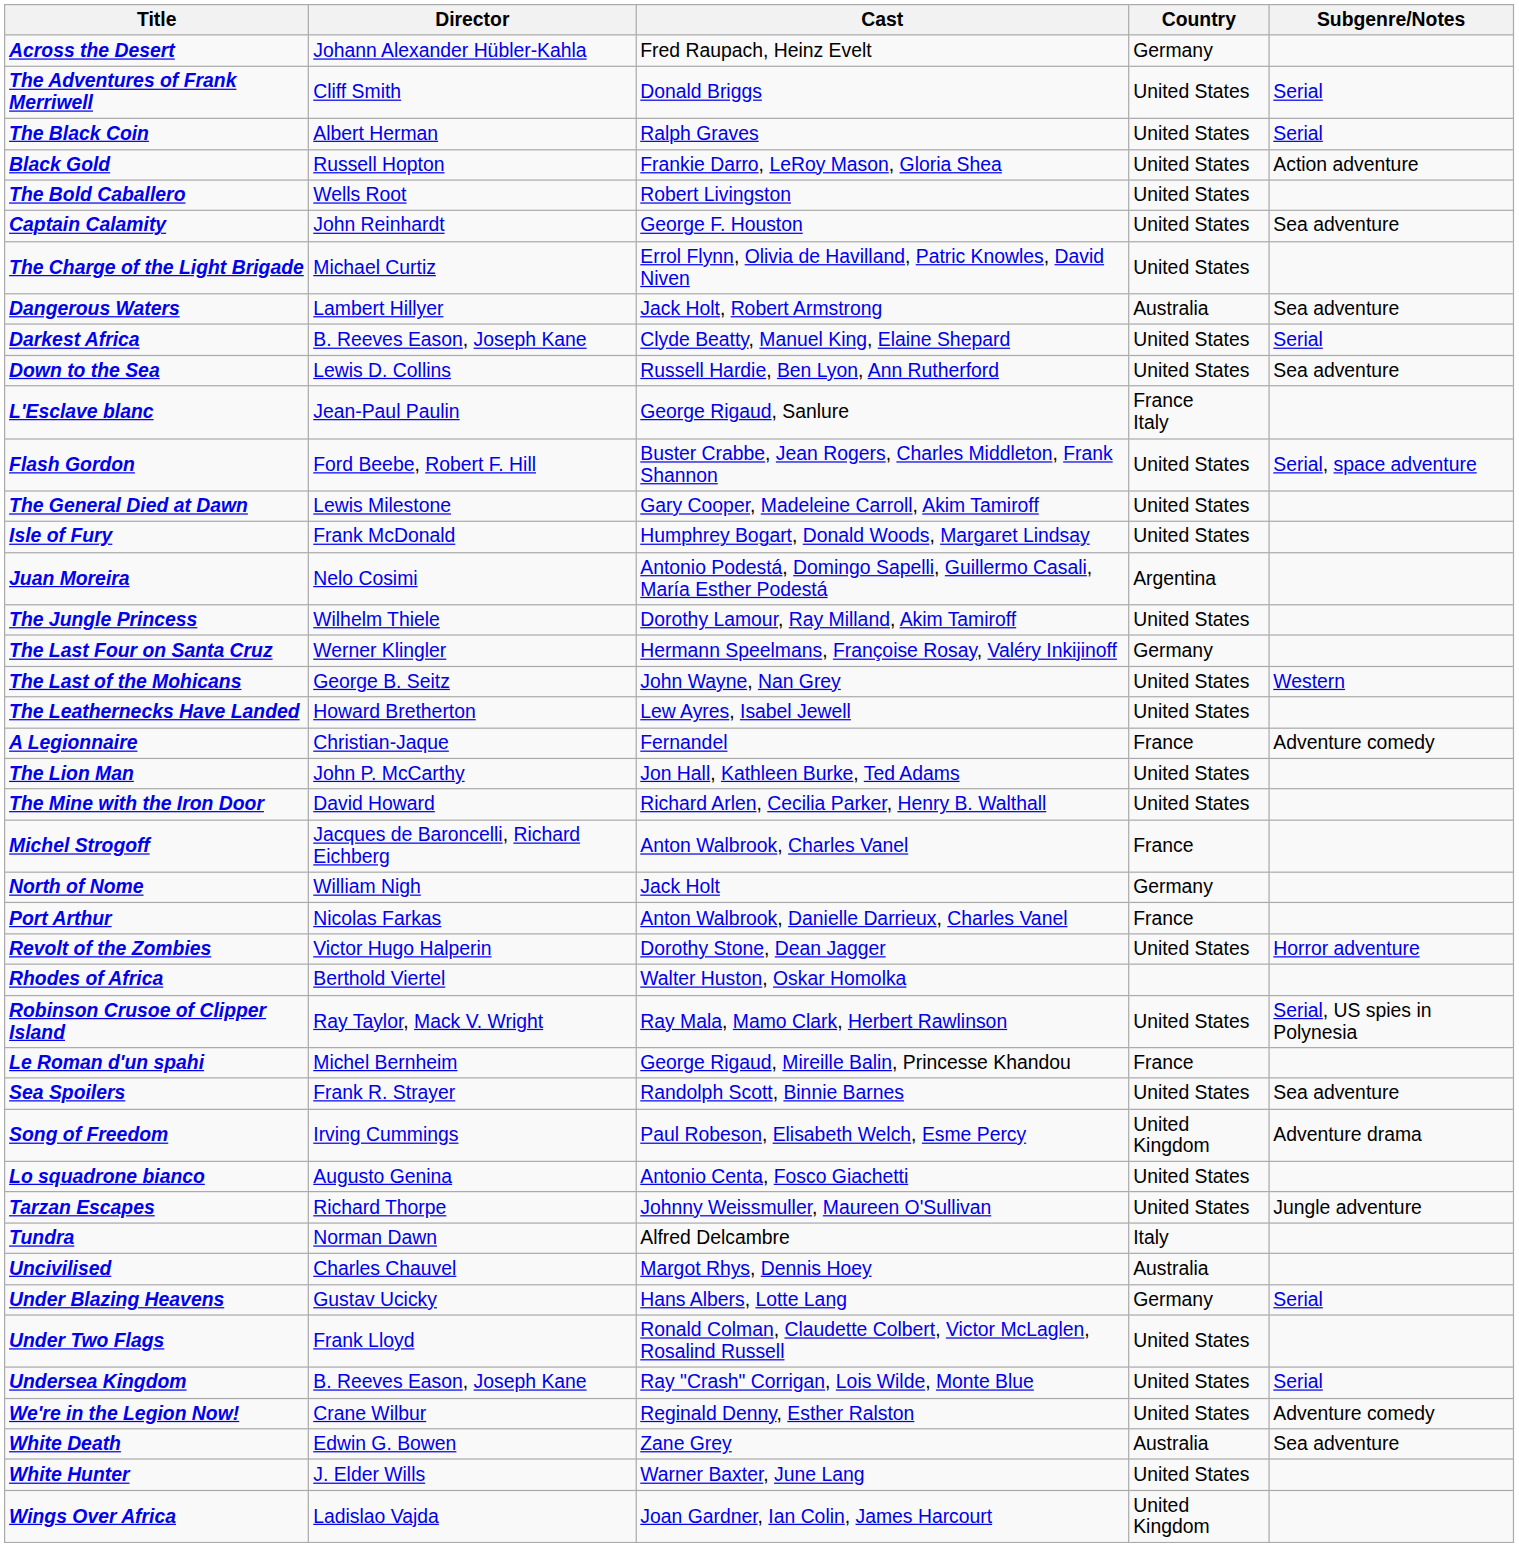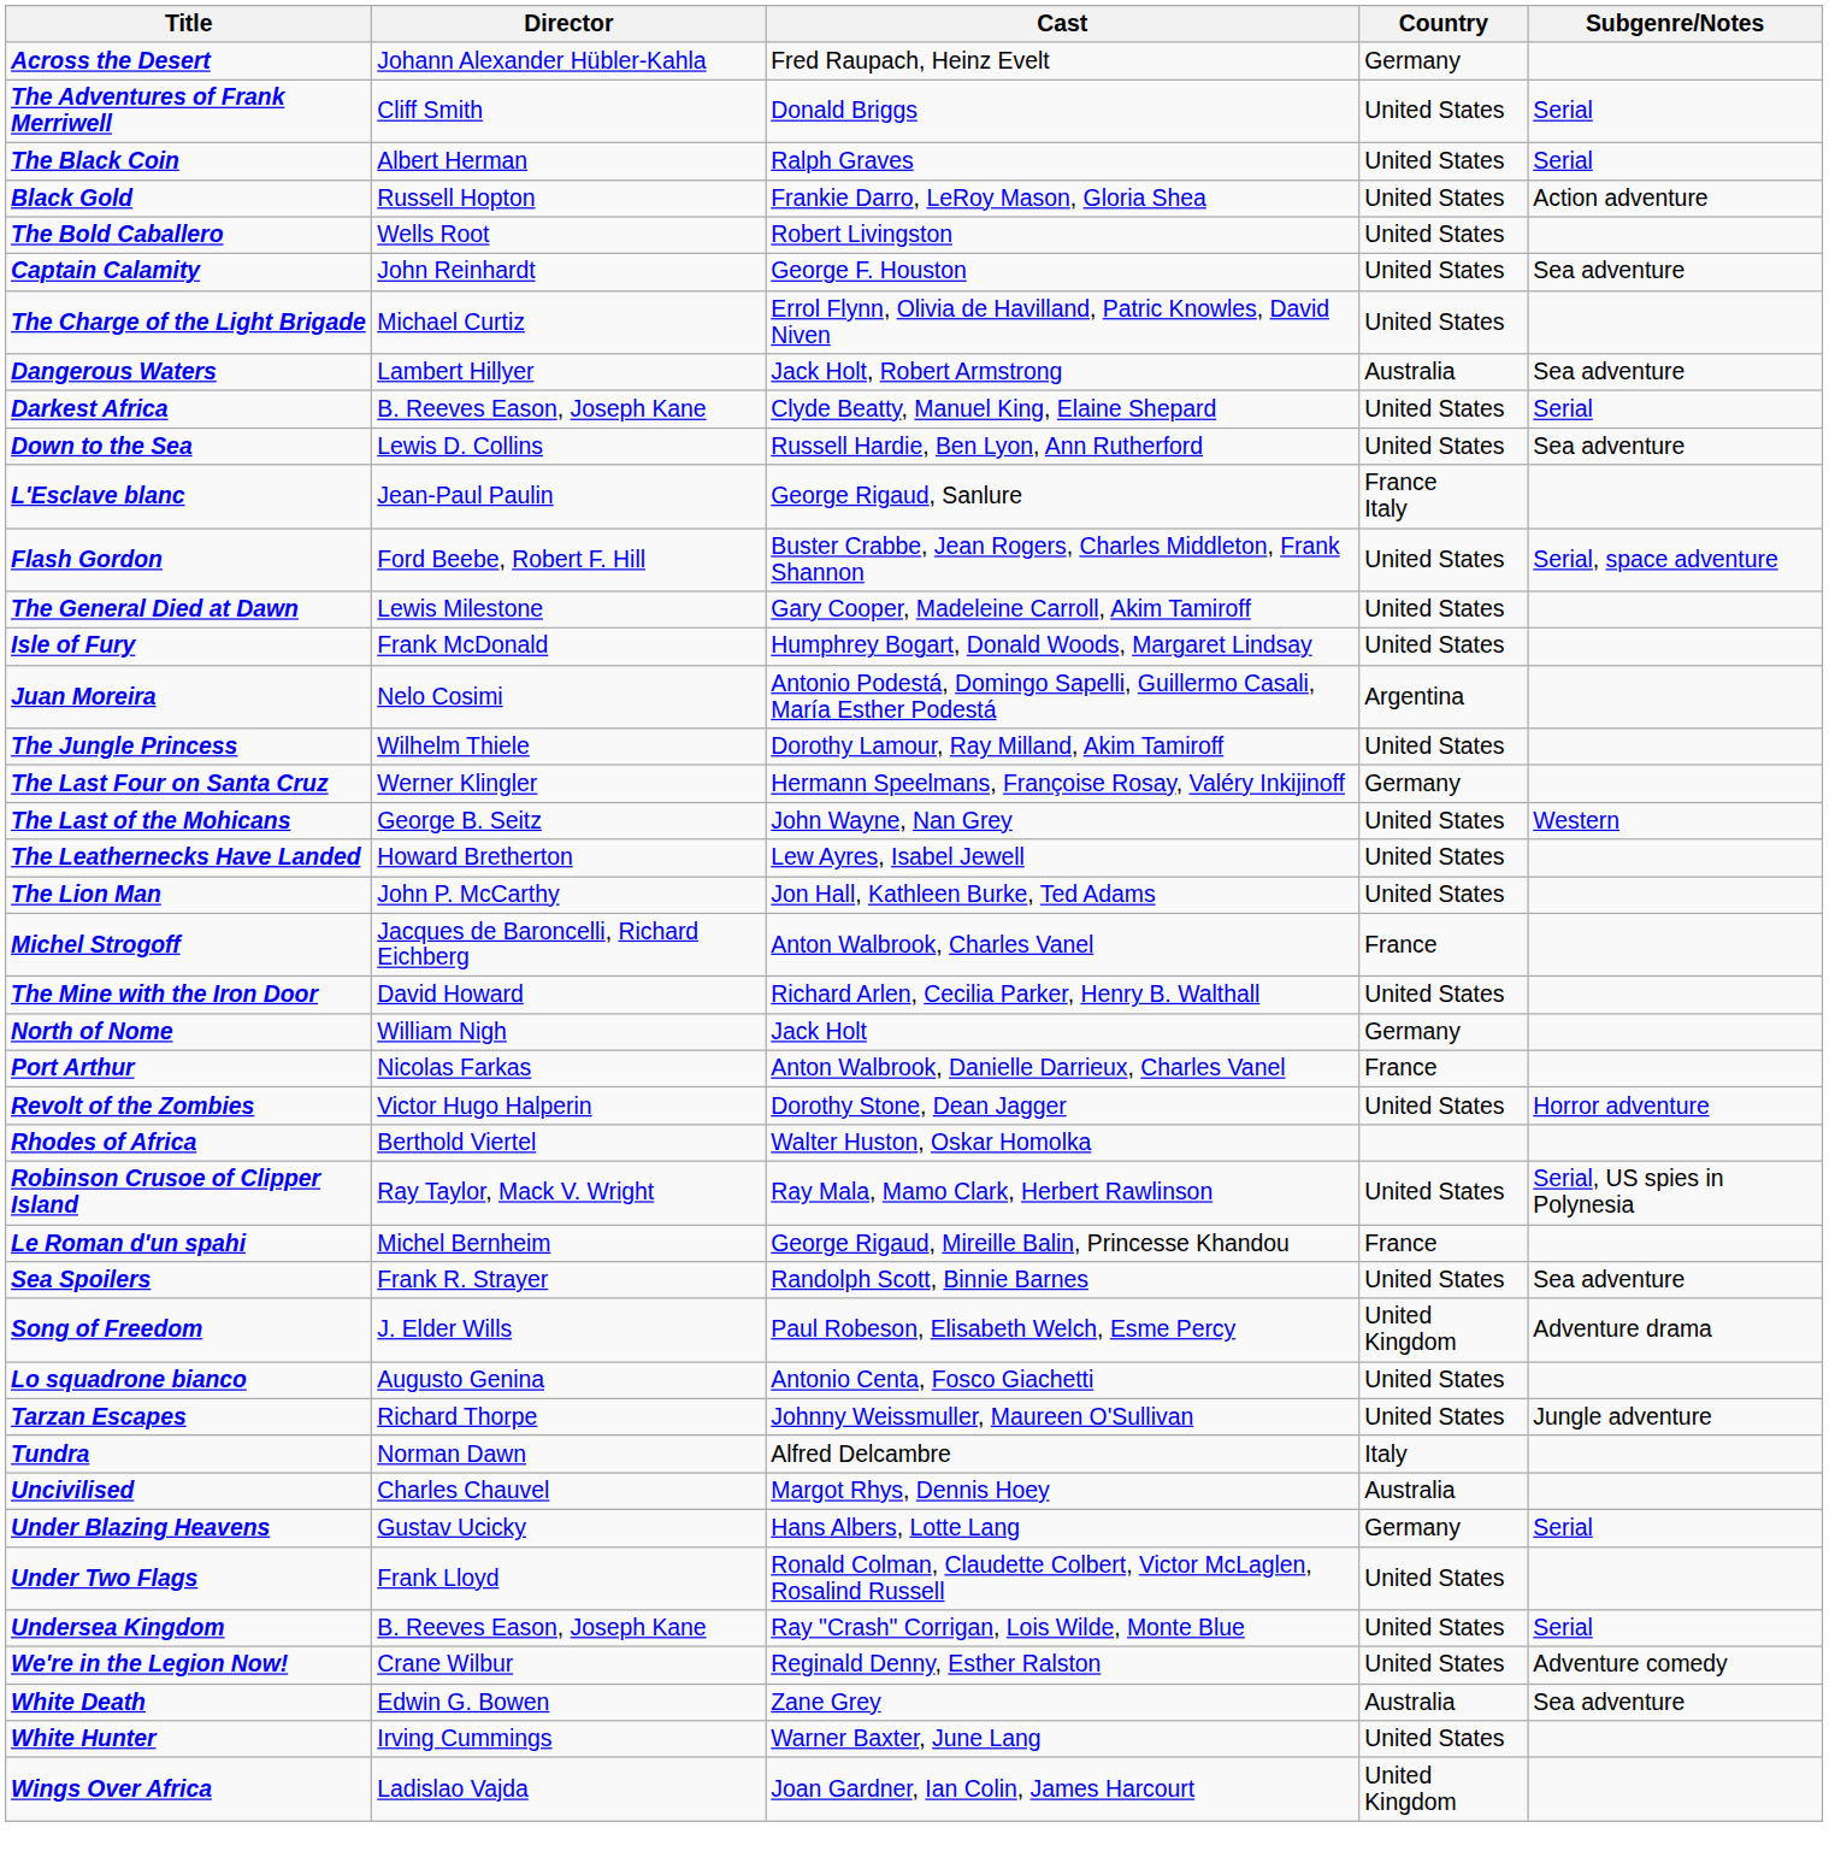- row: A Legionnaire | Christian-Jaque | Fernandel | France | Adventure comedy
rows swapped: Michel Strogoff <-> The Mine with the Iron Door
Song of Freedom | Director: Irving Cummings -> J. Elder Wills
White Hunter | Director: J. Elder Wills -> Irving Cummings
